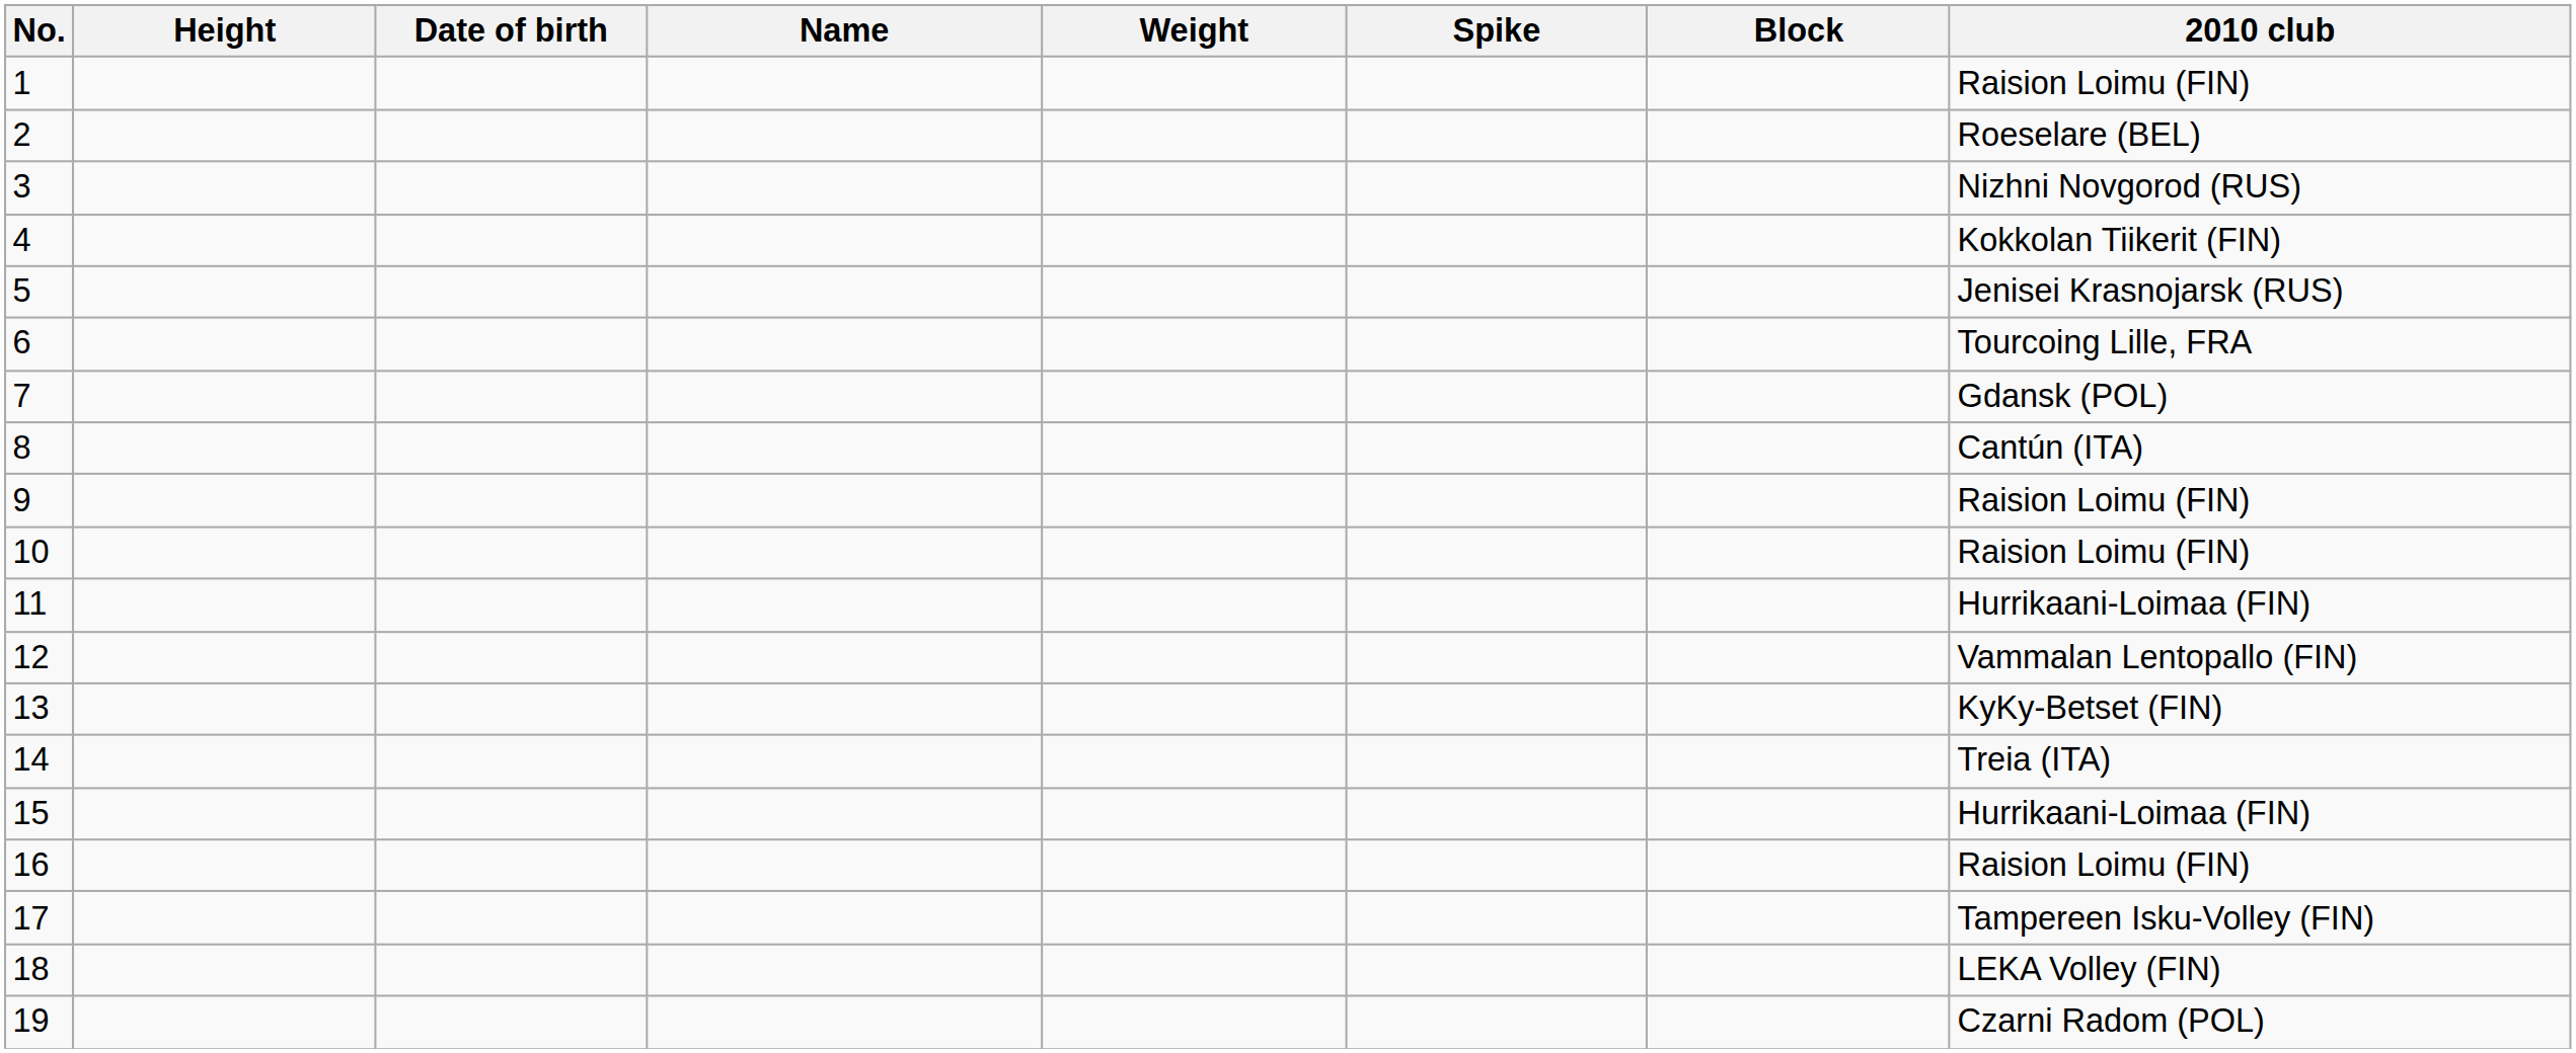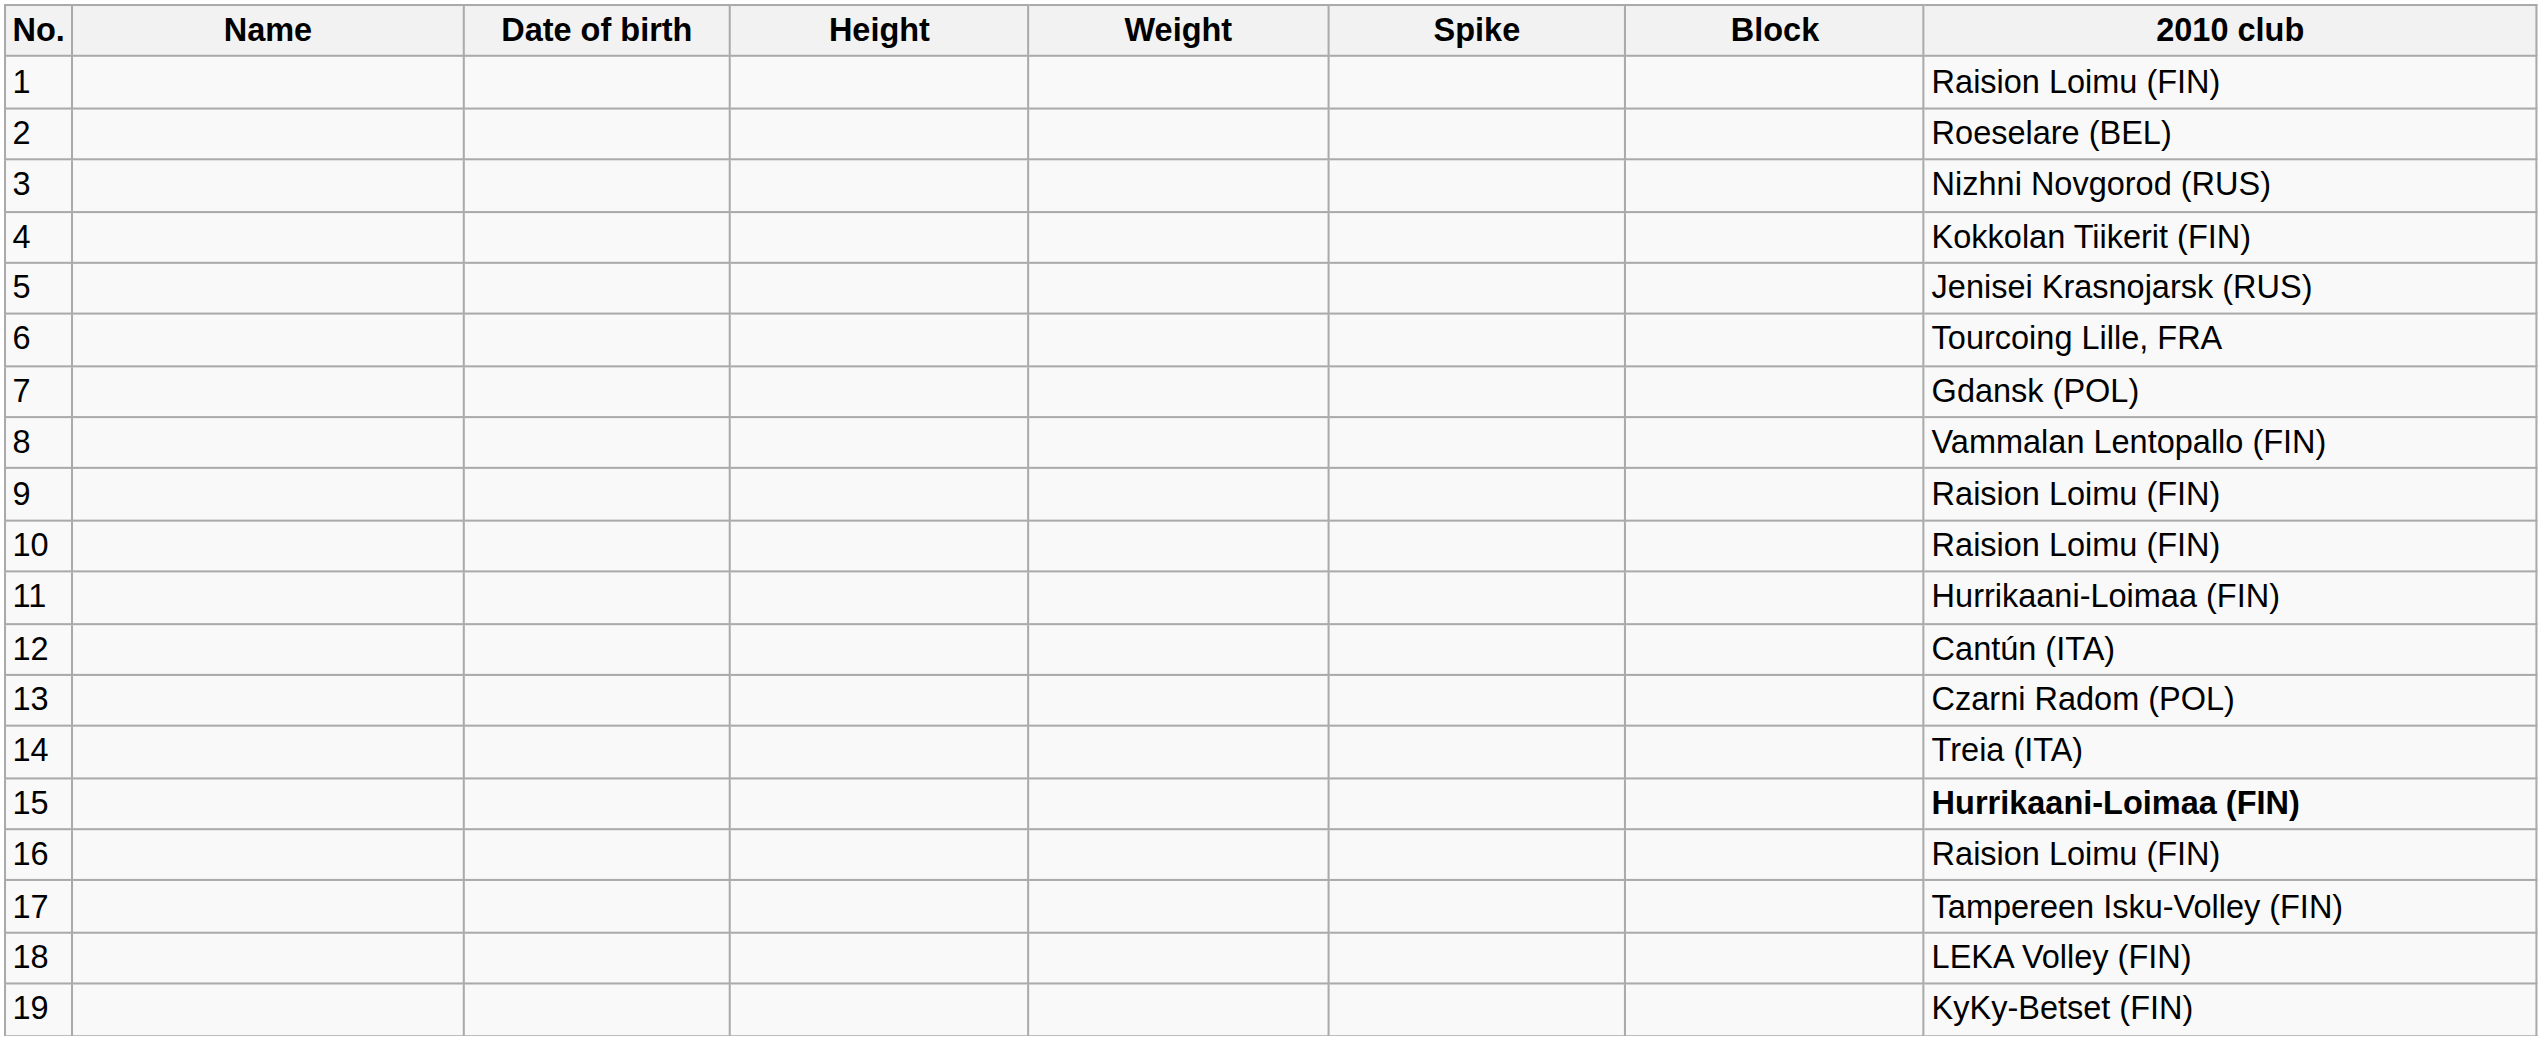columns swapped: Name <-> Height
8 | 2010 club: Cantún (ITA) -> Vammalan Lentopallo (FIN)
12 | 2010 club: Vammalan Lentopallo (FIN) -> Cantún (ITA)
13 | 2010 club: KyKy-Betset (FIN) -> Czarni Radom (POL)
15 | 2010 club: normal -> bold
19 | 2010 club: Czarni Radom (POL) -> KyKy-Betset (FIN)
